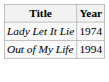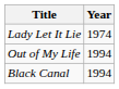+ row: Black Canal | 1994
